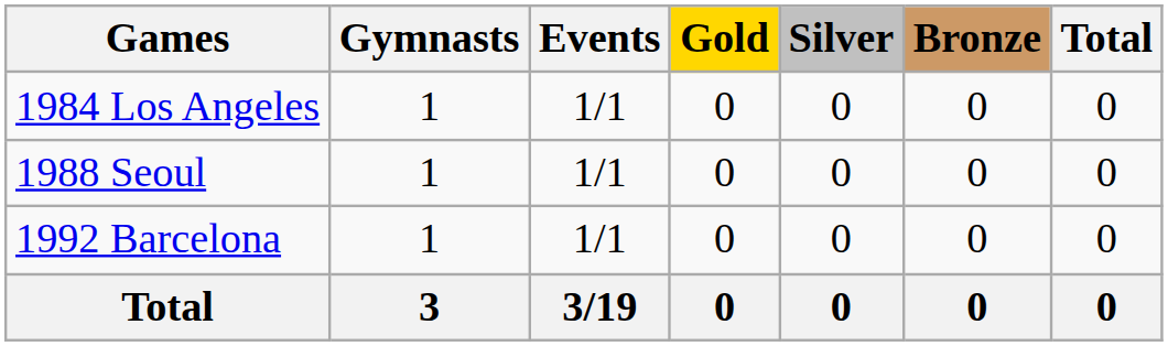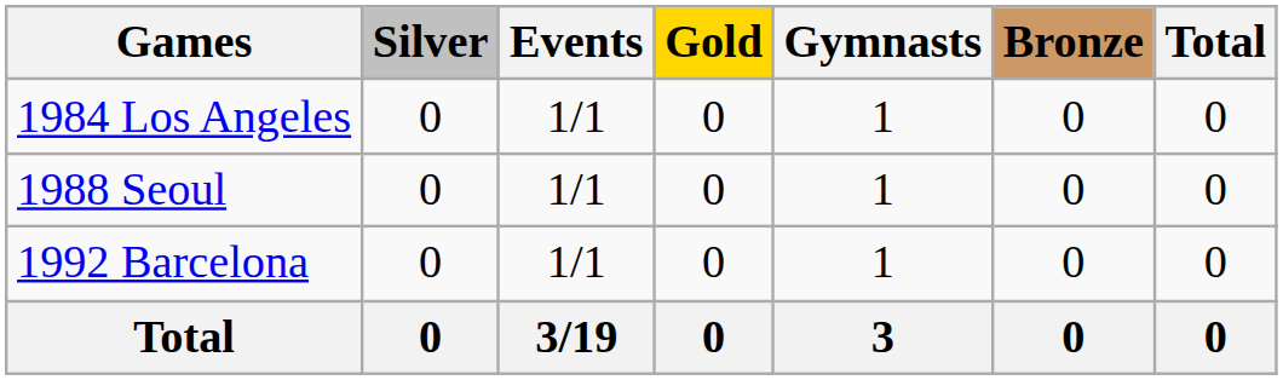columns swapped: Gymnasts <-> Silver
